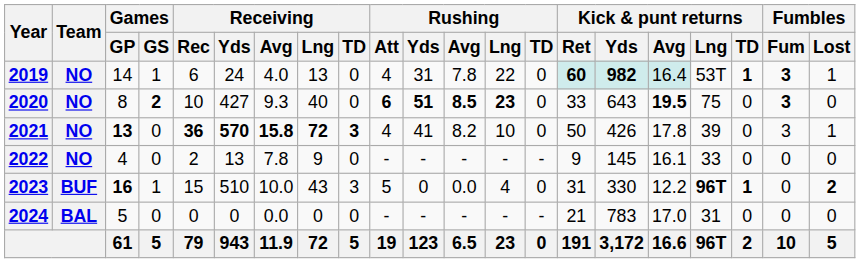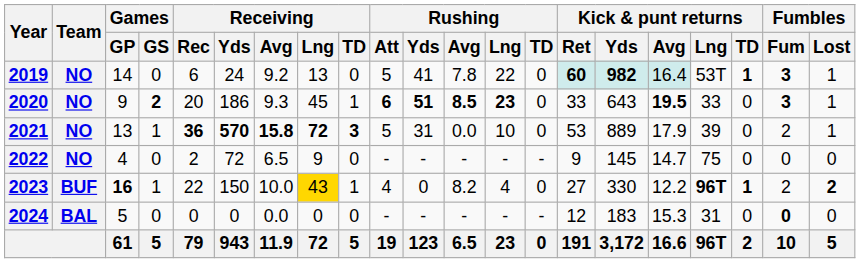2019 | Games / GS: 1 -> 0
2019 | Receiving / Avg: 4.0 -> 9.2
2019 | Rushing / Att: 4 -> 5
2019 | Rushing / Yds: 31 -> 41
2020 | Games / GP: 8 -> 9
2020 | Receiving / Rec: 10 -> 20
2020 | Receiving / Yds: 427 -> 186
2020 | Receiving / Lng: 40 -> 45
2020 | Receiving / TD: 0 -> 1
2020 | Kick & punt returns / Lng: 75 -> 33
2020 | Fumbles / Lost: 0 -> 1
2021 | Games / GP: bold -> normal
2021 | Games / GS: 0 -> 1
2021 | Rushing / Att: 4 -> 5
2021 | Rushing / Yds: 41 -> 31
2021 | Rushing / Avg: 8.2 -> 0.0
2021 | Kick & punt returns / Ret: 50 -> 53
2021 | Kick & punt returns / Yds: 426 -> 889
2021 | Kick & punt returns / Avg: 17.8 -> 17.9
2021 | Fumbles / Fum: 3 -> 2
2022 | Receiving / Yds: 13 -> 72
2022 | Receiving / Avg: 7.8 -> 6.5
2022 | Kick & punt returns / Avg: 16.1 -> 14.7
2022 | Kick & punt returns / Lng: 33 -> 75
2023 | Receiving / Rec: 15 -> 22
2023 | Receiving / Yds: 510 -> 150
2023 | Receiving / Lng: no background -> gold background
2023 | Receiving / TD: 3 -> 1
2023 | Rushing / Att: 5 -> 4
2023 | Rushing / Avg: 0.0 -> 8.2
2023 | Kick & punt returns / Ret: 31 -> 27
2023 | Fumbles / Fum: 0 -> 2
2024 | Kick & punt returns / Ret: 21 -> 12
2024 | Kick & punt returns / Yds: 783 -> 183
2024 | Kick & punt returns / Avg: 17.0 -> 15.3
2024 | Fumbles / Fum: normal -> bold
